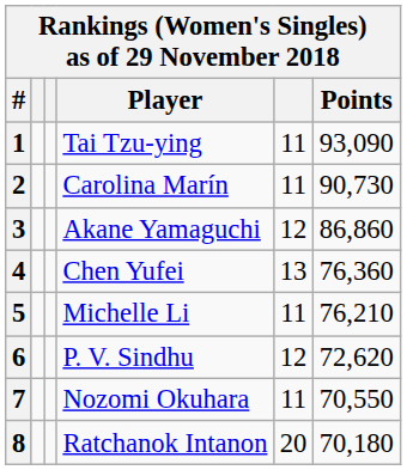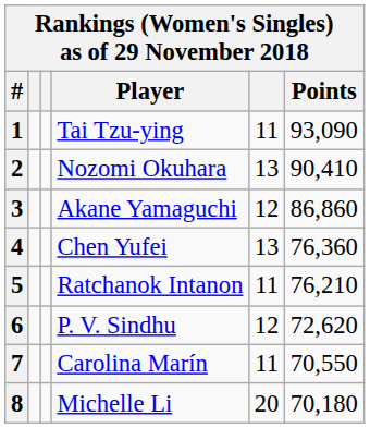2 | Player: Carolina Marín -> Nozomi Okuhara
2 | column 5: 11 -> 13
2 | Points: 90,730 -> 90,410
5 | Player: Michelle Li -> Ratchanok Intanon
7 | Player: Nozomi Okuhara -> Carolina Marín
8 | Player: Ratchanok Intanon -> Michelle Li
